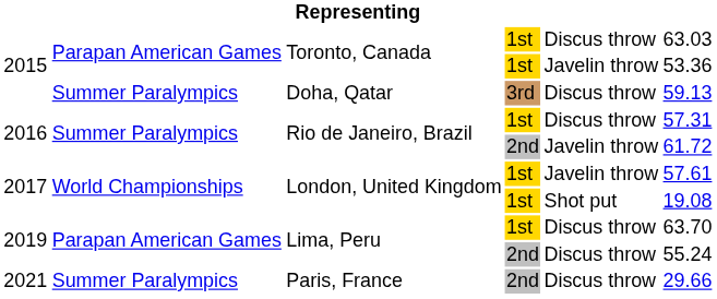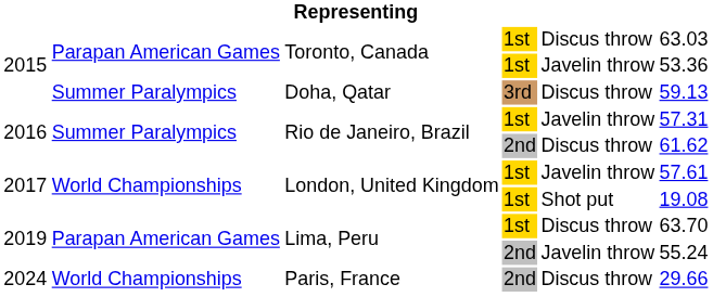Rio de Janeiro, Brazil / 1st | column 5: Discus throw -> Javelin throw
Rio de Janeiro, Brazil / 2nd | column 5: Javelin throw -> Discus throw
Rio de Janeiro, Brazil / 2nd | column 6: 61.72 -> 61.62
Lima, Peru / 2nd | column 5: Discus throw -> Javelin throw
Paris, France | column 1: 2021 -> 2024
Paris, France | column 2: Summer Paralympics -> World Championships
